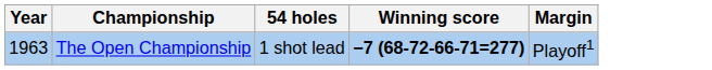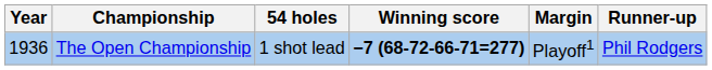+ column: Runner-up | Phil Rodgers
The Open Championship | Year: 1963 -> 1936
